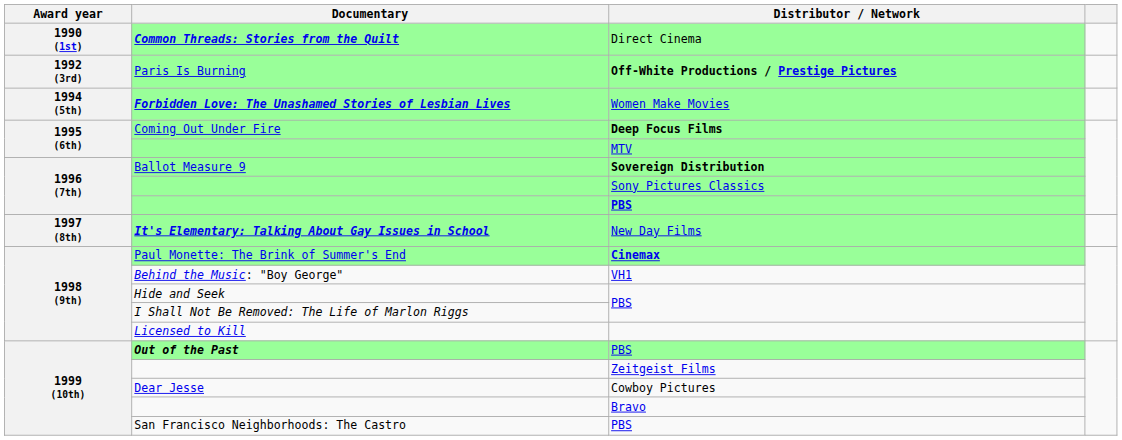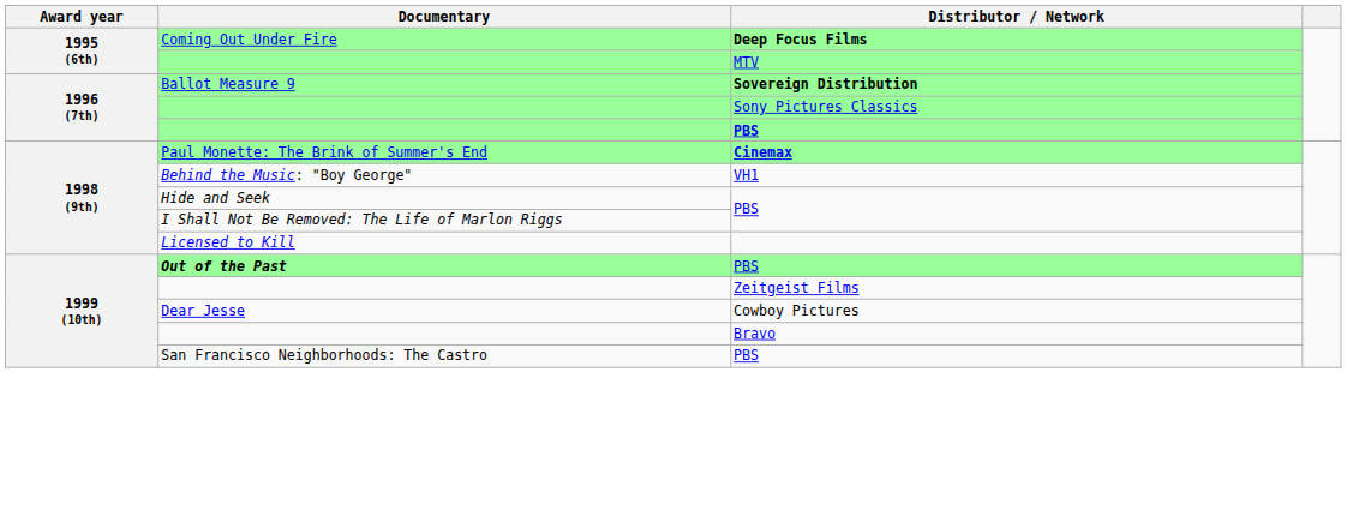- row: 1990 (1st) | Common Threads: Stories from the Quilt | Direct Cinema
- row: 1992 (3rd) | Paris Is Burning | Off-White Productions / Prestige Pictures
- row: 1994 (5th) | Forbidden Love: The Unashamed Stories of Lesbian Lives | Women Make Movies
- row: 1997 (8th) | It's Elementary: Talking About Gay Issues in School | New Day Films
